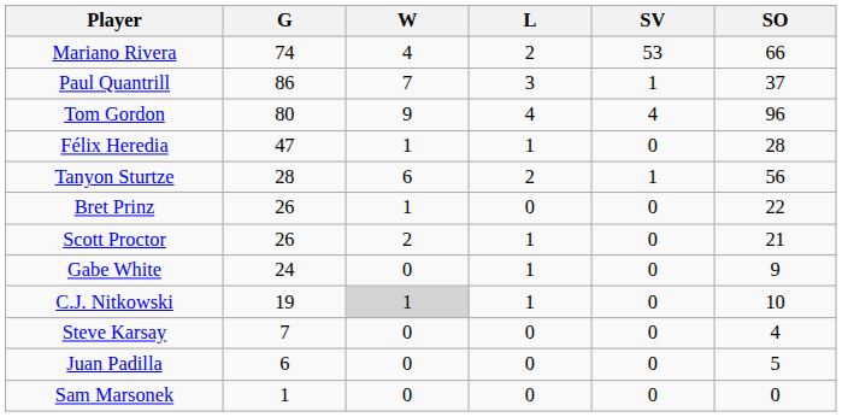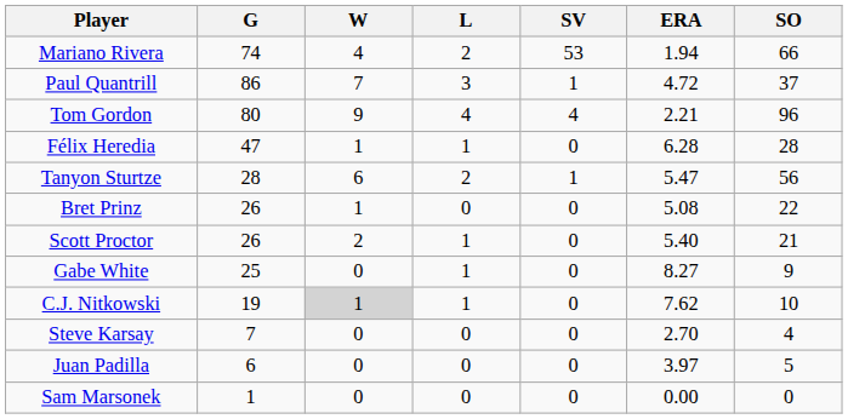+ column: ERA | 1.94 | 4.72 | 2.21 | 6.28 | 5.47 | 5.08 | 5.40 | 8.27 | 7.62 | 2.70 | 3.97 | 0.00
Gabe White | G: 24 -> 25
